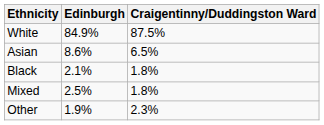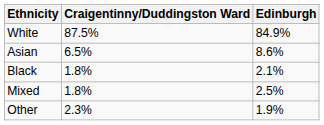columns swapped: Craigentinny/Duddingston Ward <-> Edinburgh
